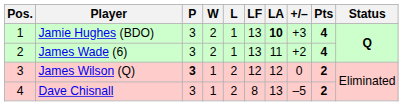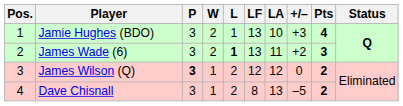Jamie Hughes (BDO) | LA: bold -> normal
James Wade (6) | L: normal -> bold
James Wade (6) | Pts: 4 -> 3
